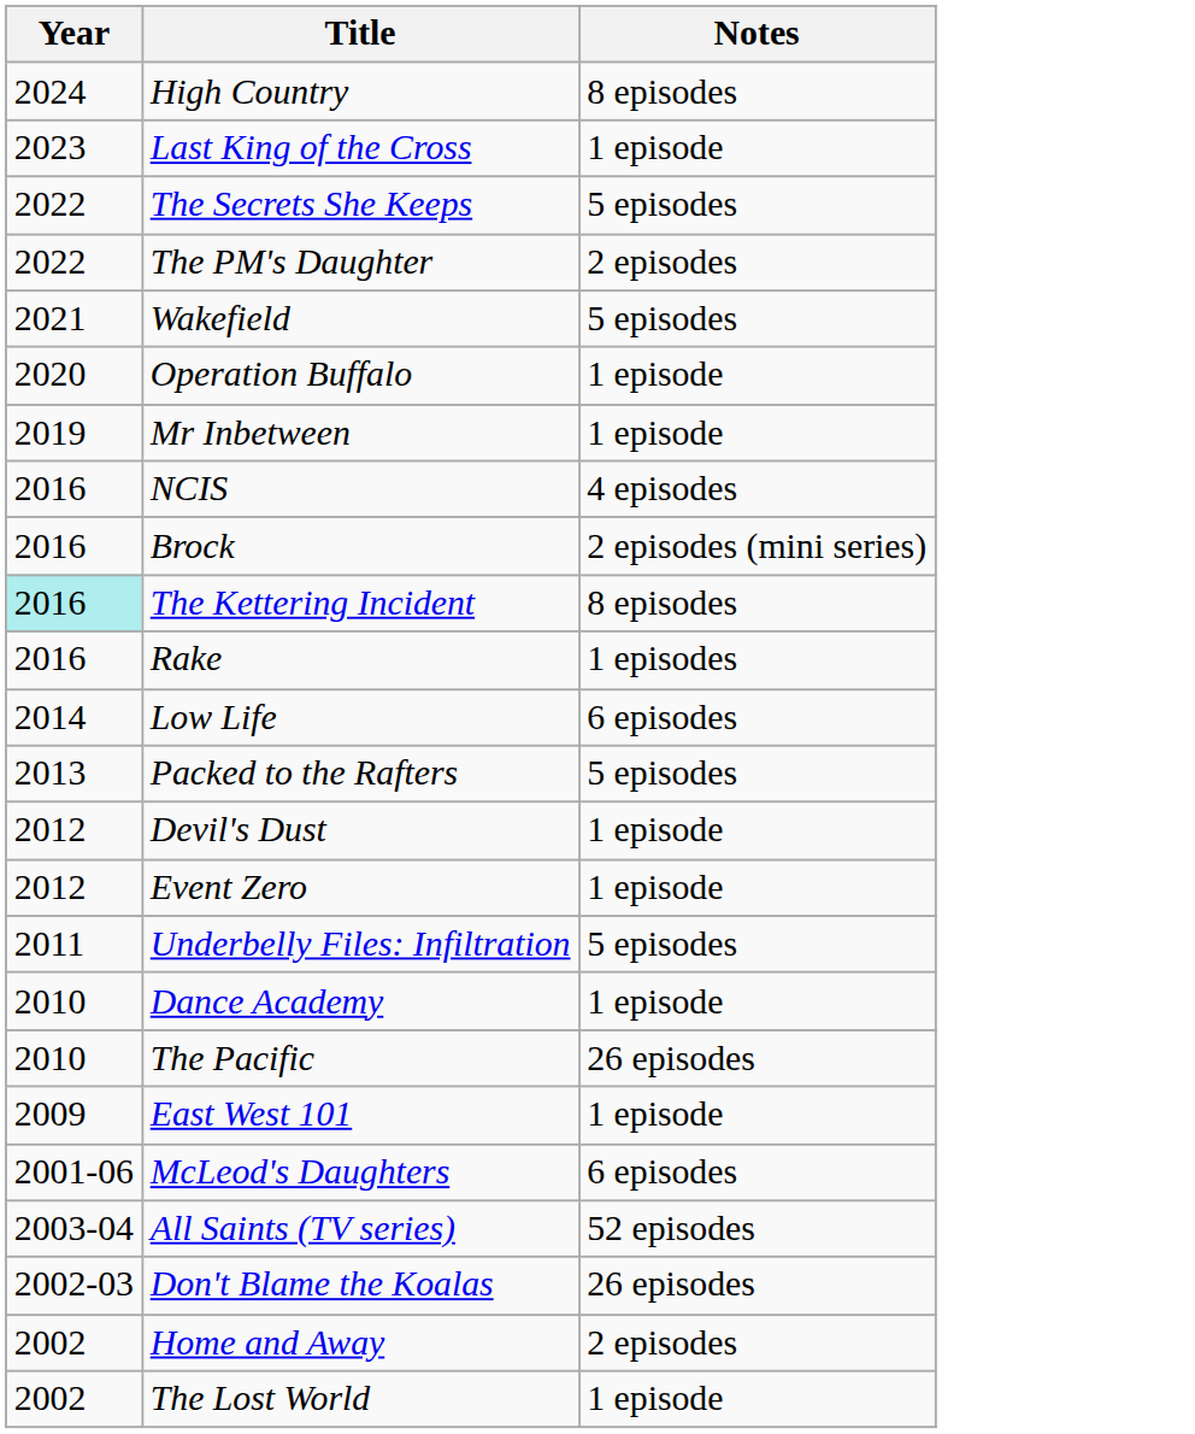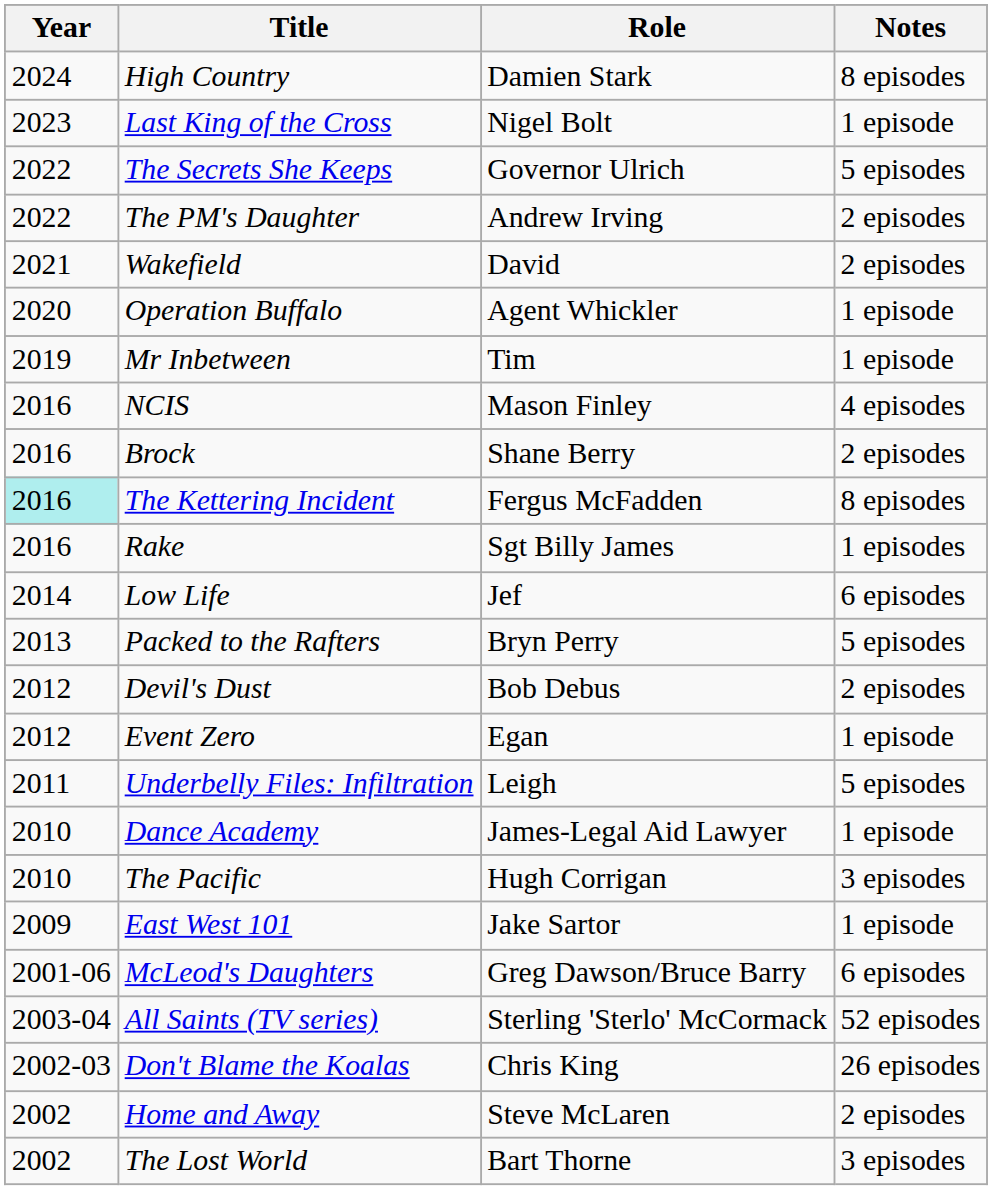+ column: Role | Damien Stark | Nigel Bolt | Governor Ulrich | Andrew Irving | David | Agent Whickler | Tim | Mason Finley | Shane Berry | Fergus McFadden | Sgt Billy James | Jef | Bryn Perry | Bob Debus | Egan | Leigh | James-Legal Aid Lawyer | Hugh Corrigan | Jake Sartor | Greg Dawson/Bruce Barry | Sterling 'Sterlo' McCormack | Chris King | Steve McLaren | Bart Thorne
Wakefield | Notes: 5 episodes -> 2 episodes
Brock | Notes: 2 episodes (mini series) -> 2 episodes
Devil's Dust | Notes: 1 episode -> 2 episodes
The Pacific | Notes: 26 episodes -> 3 episodes
The Lost World | Notes: 1 episode -> 3 episodes
